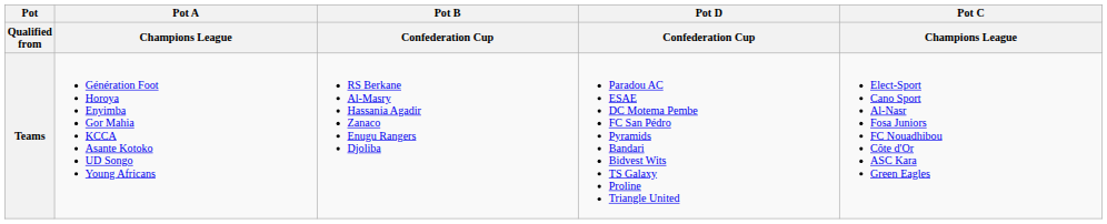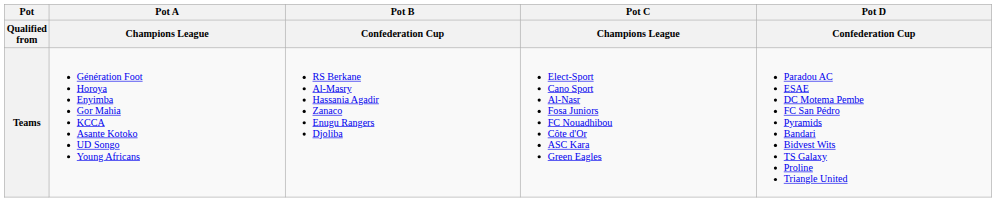columns swapped: Pot C / Champions League <-> Pot D / Confederation Cup
